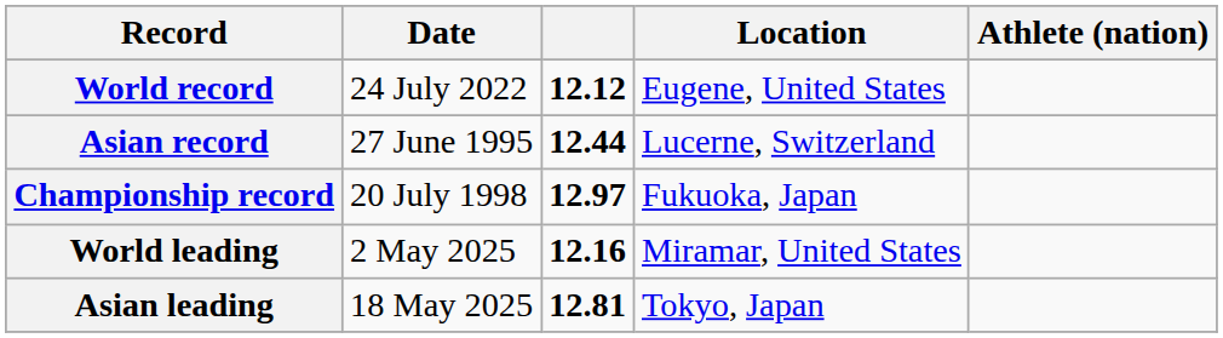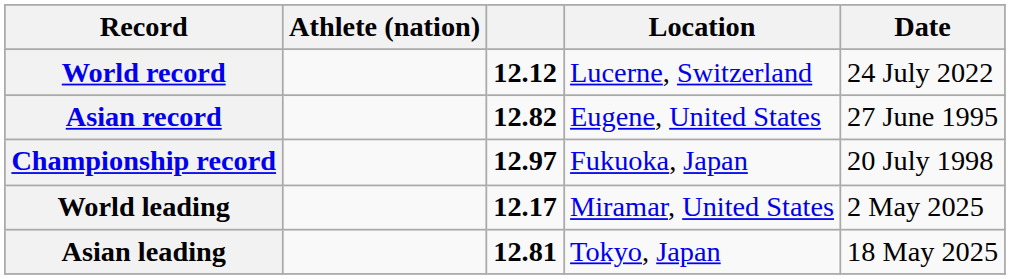columns swapped: Athlete (nation) <-> Date
World record | Location: Eugene, United States -> Lucerne, Switzerland
Asian record | column 3: 12.44 -> 12.82
Asian record | Location: Lucerne, Switzerland -> Eugene, United States
World leading | column 3: 12.16 -> 12.17
